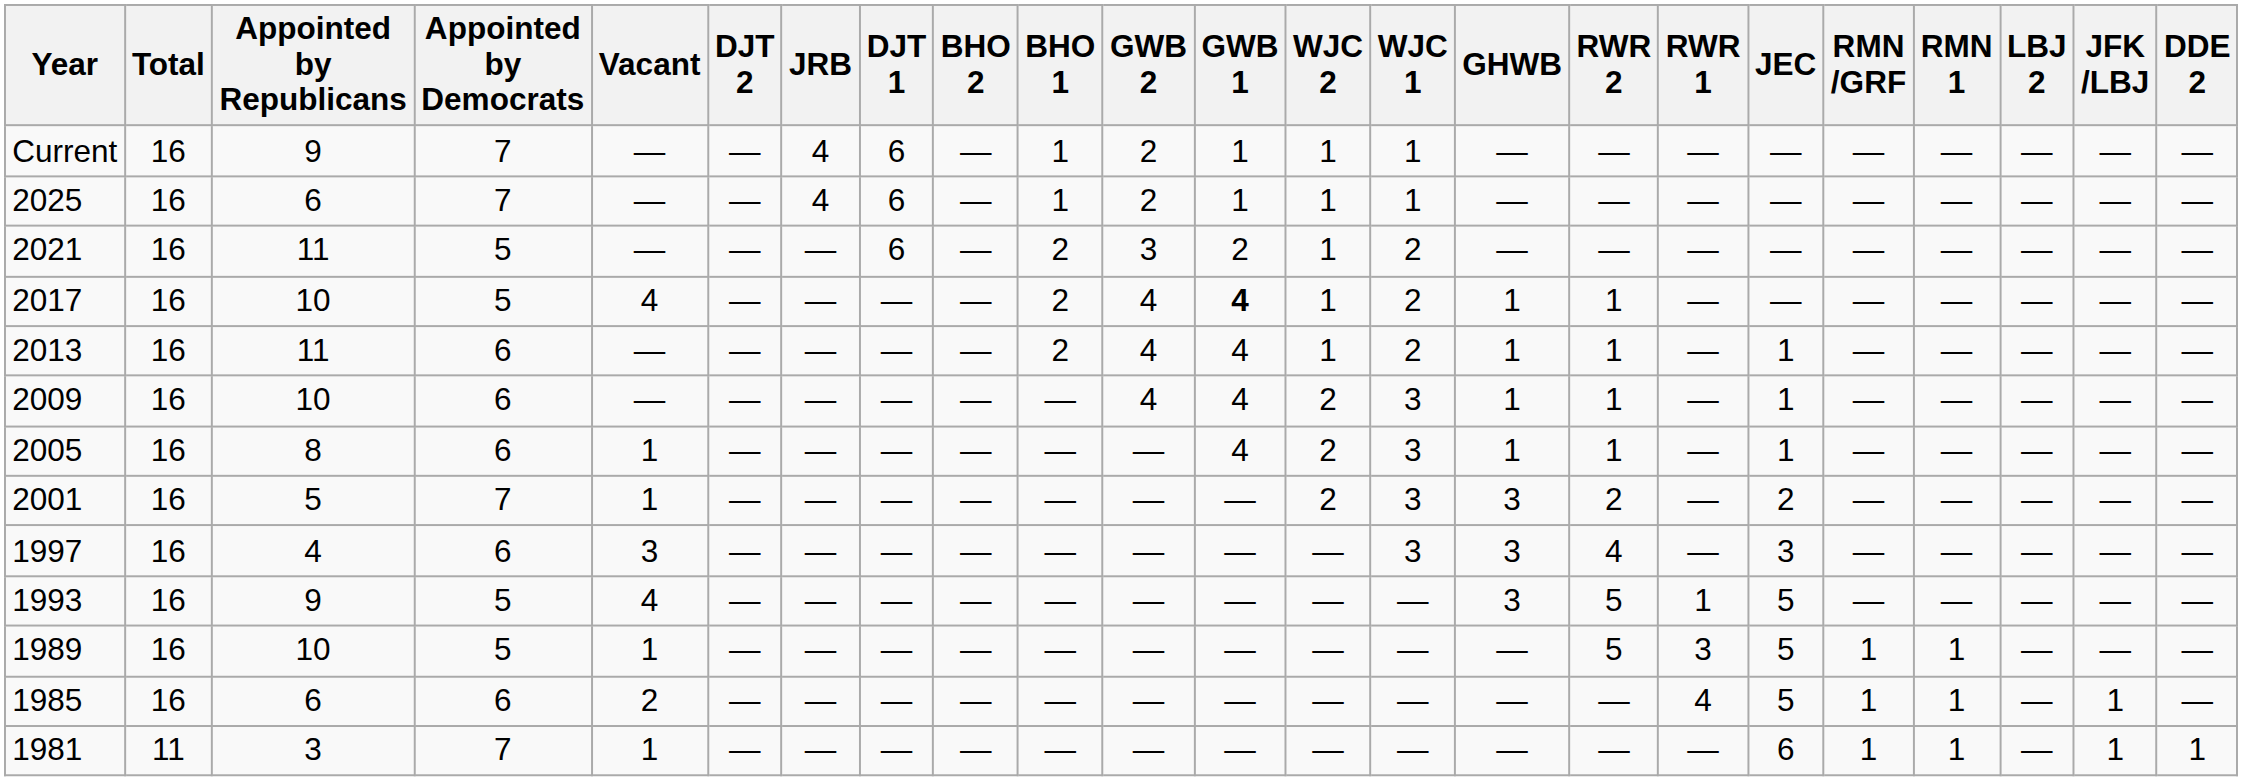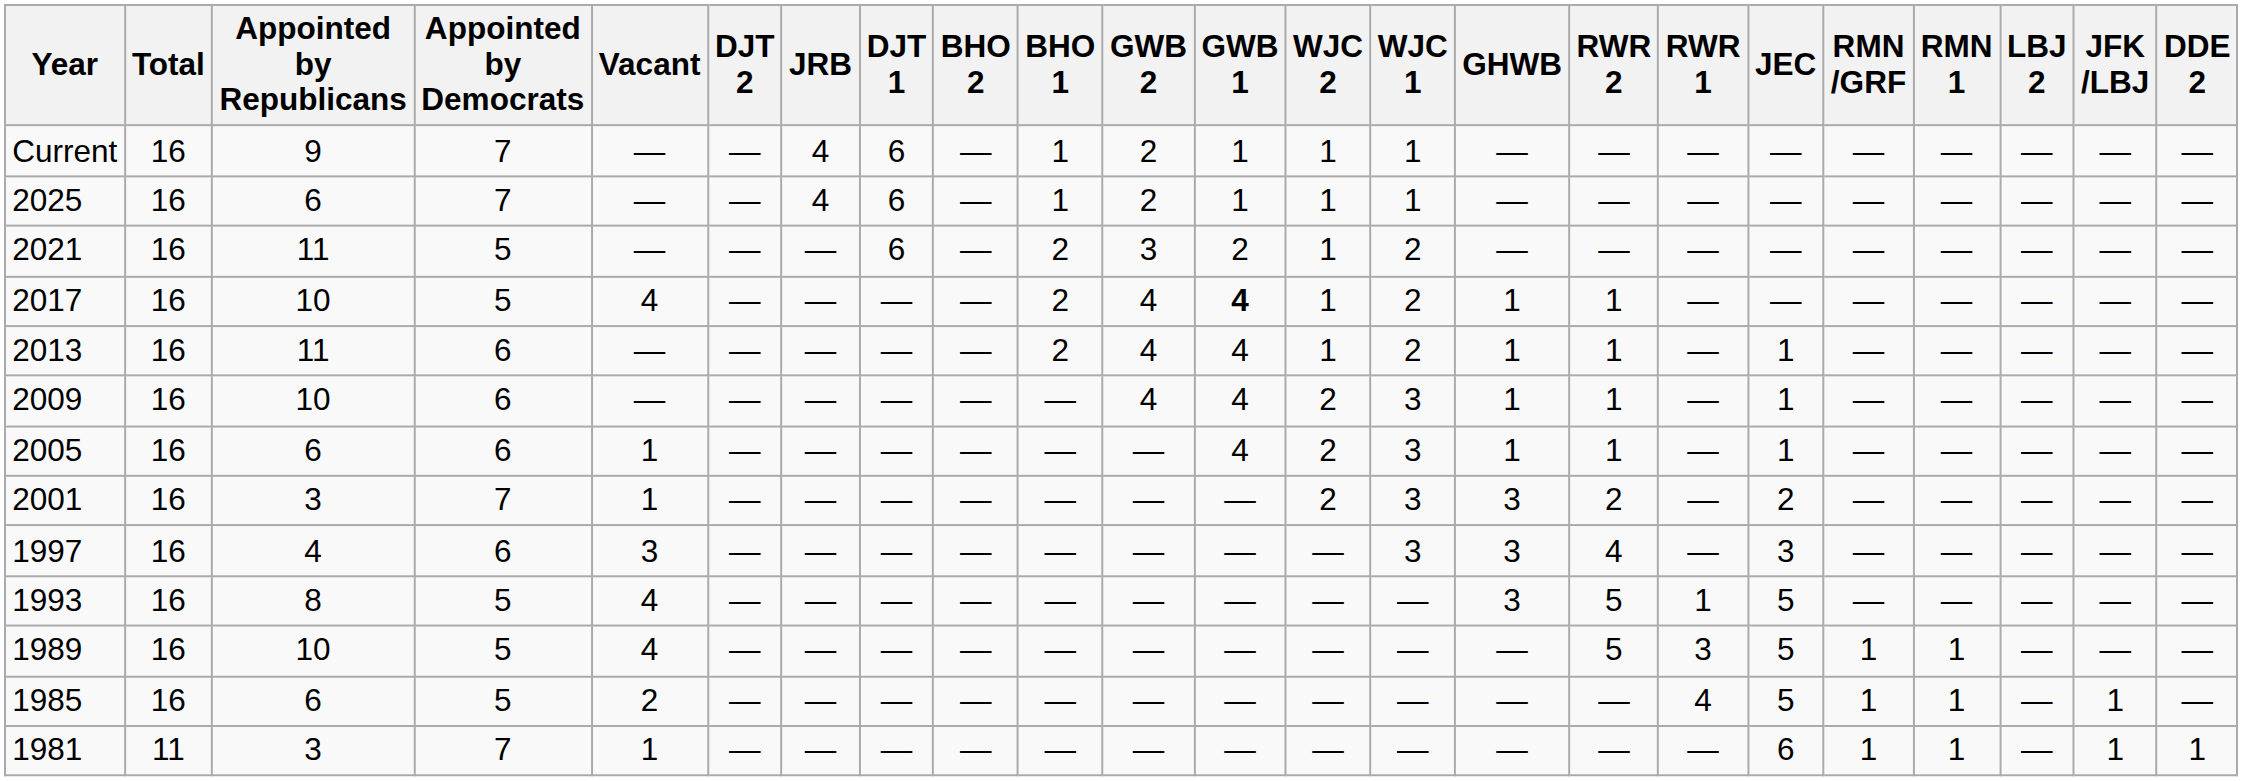2005 | Appointed by Republicans: 8 -> 6
2001 | Appointed by Republicans: 5 -> 3
1993 | Appointed by Republicans: 9 -> 8
1989 | Vacant: 1 -> 4
1985 | Appointed by Democrats: 6 -> 5
